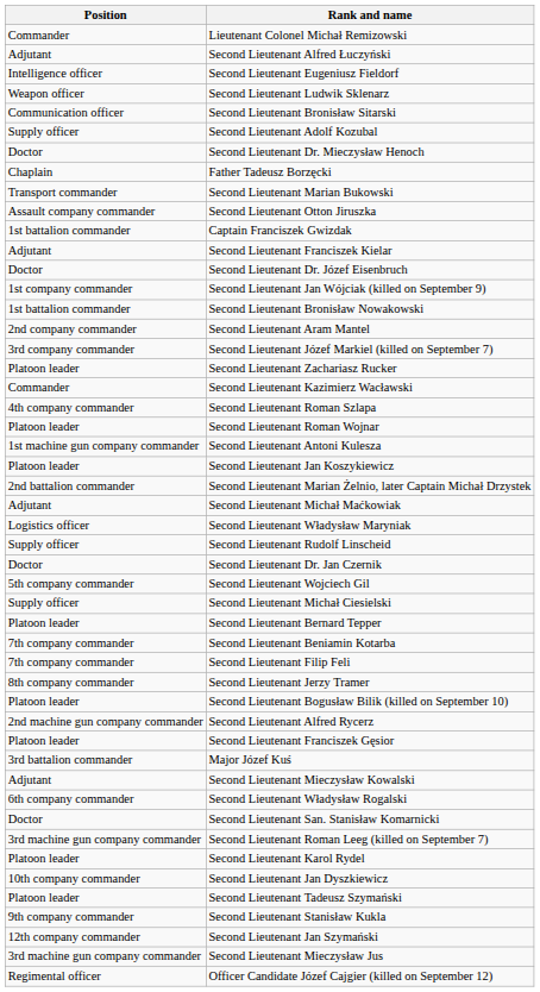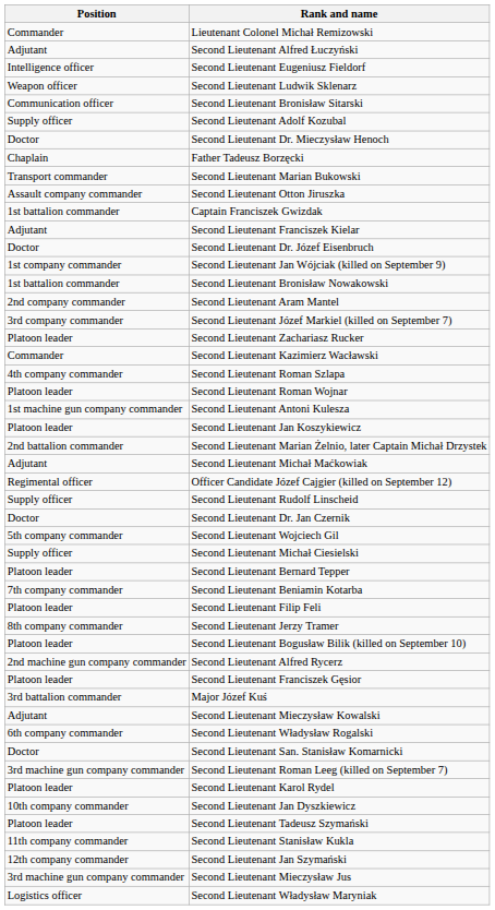rows swapped: Second Lieutenant Władysław Maryniak <-> Officer Candidate Józef Cajgier (killed on September 12)
Second Lieutenant Filip Feli | Position: 7th company commander -> Platoon leader
Second Lieutenant Stanisław Kukla | Position: 9th company commander -> 11th company commander
